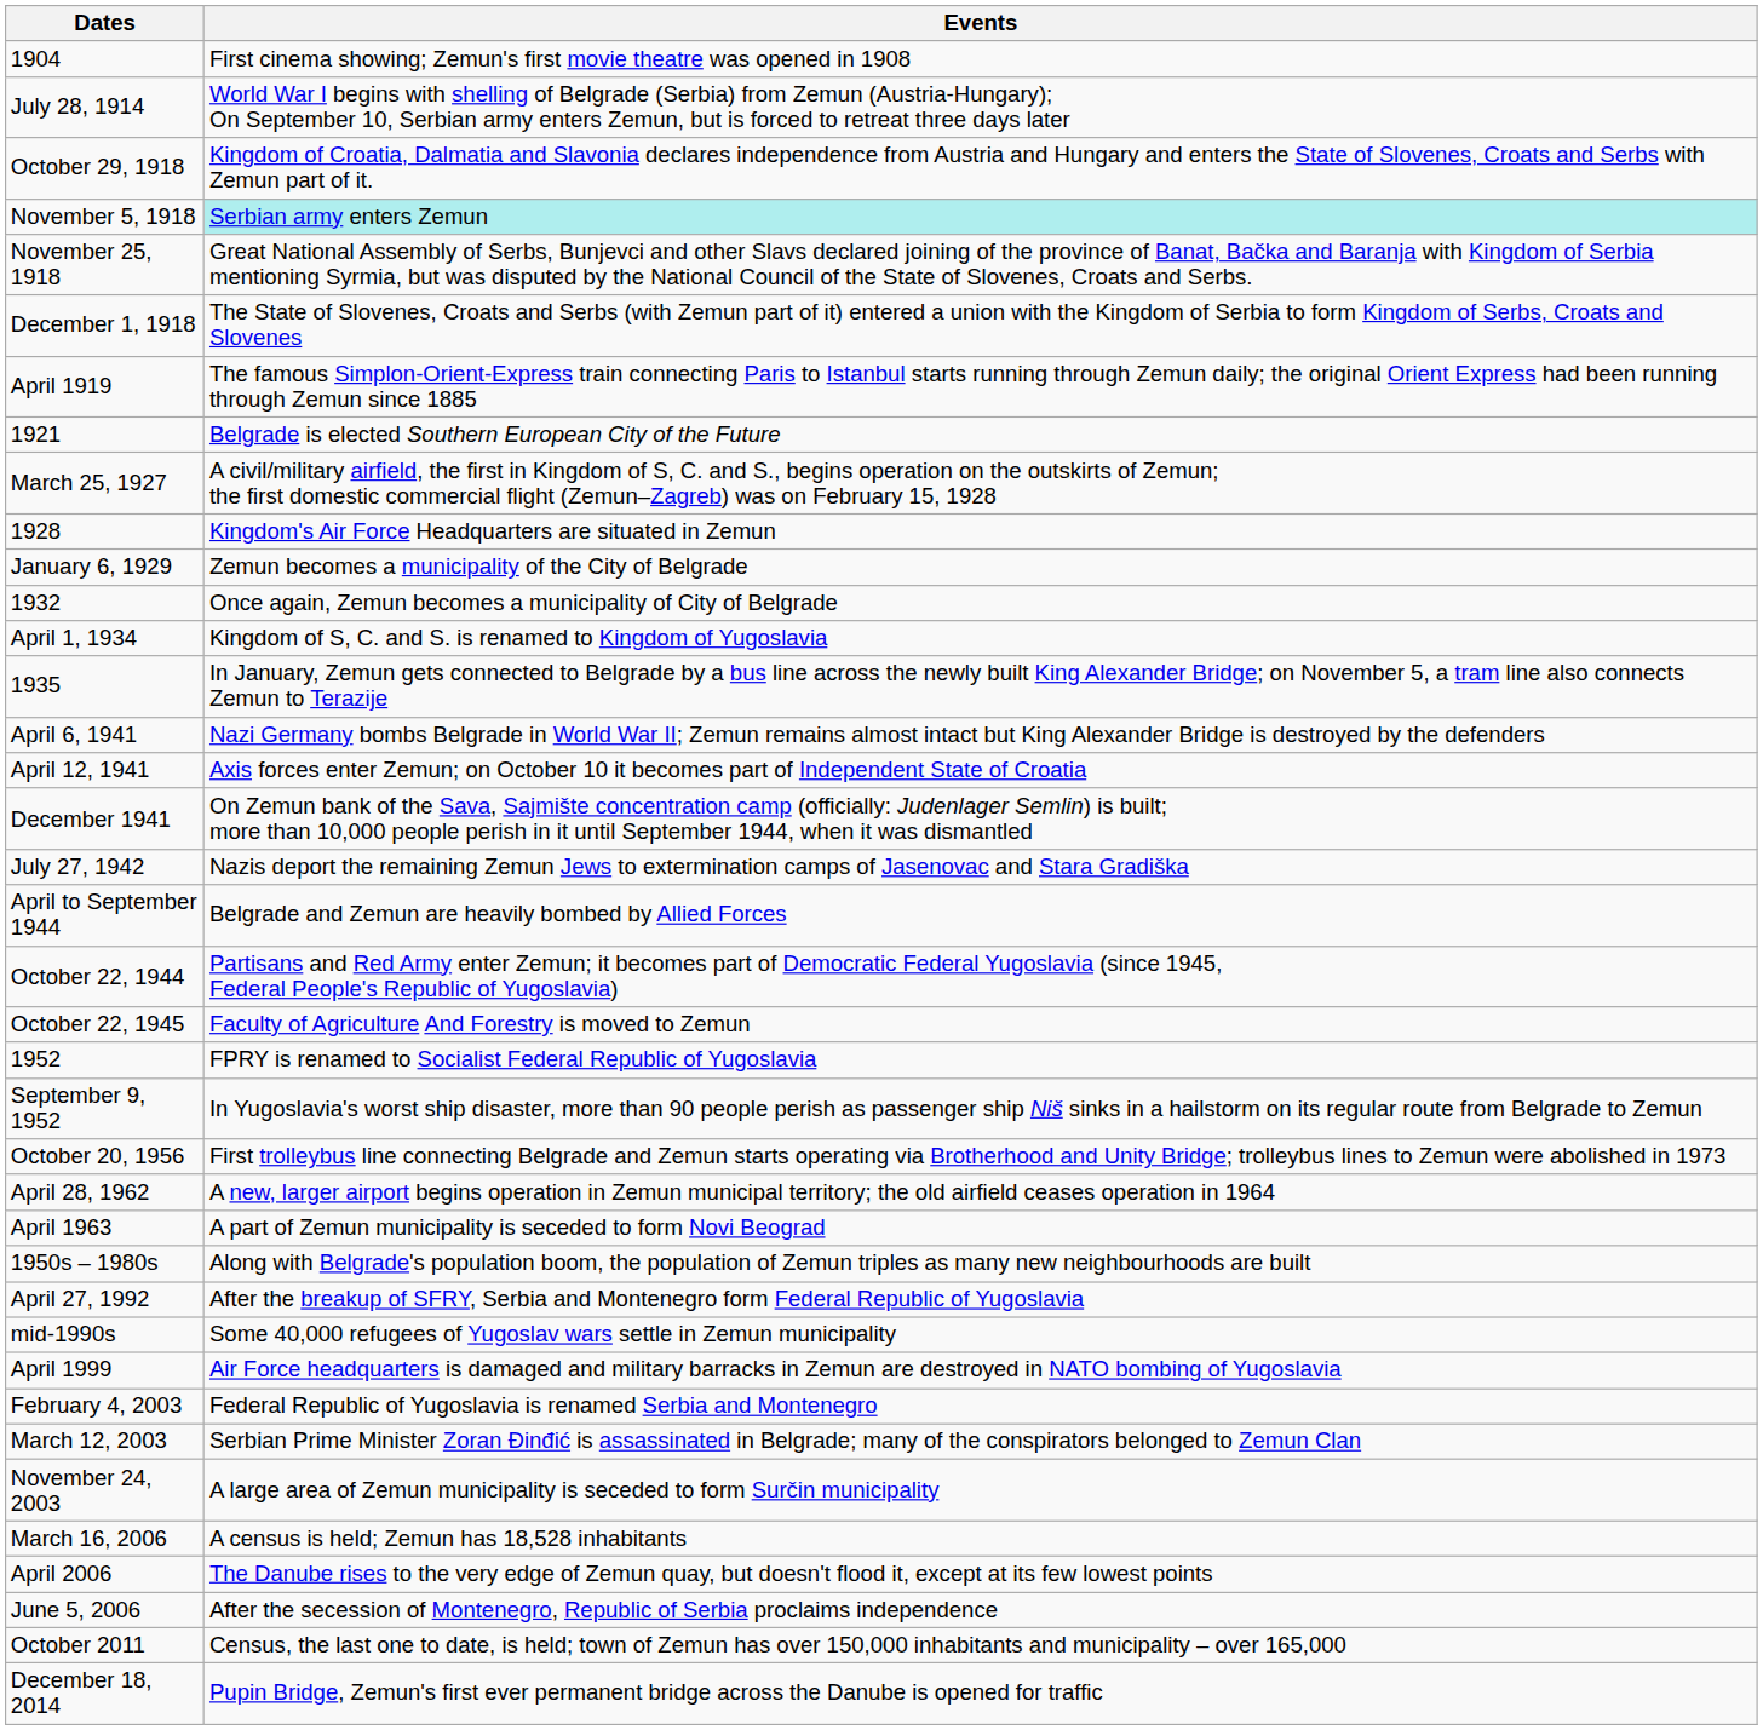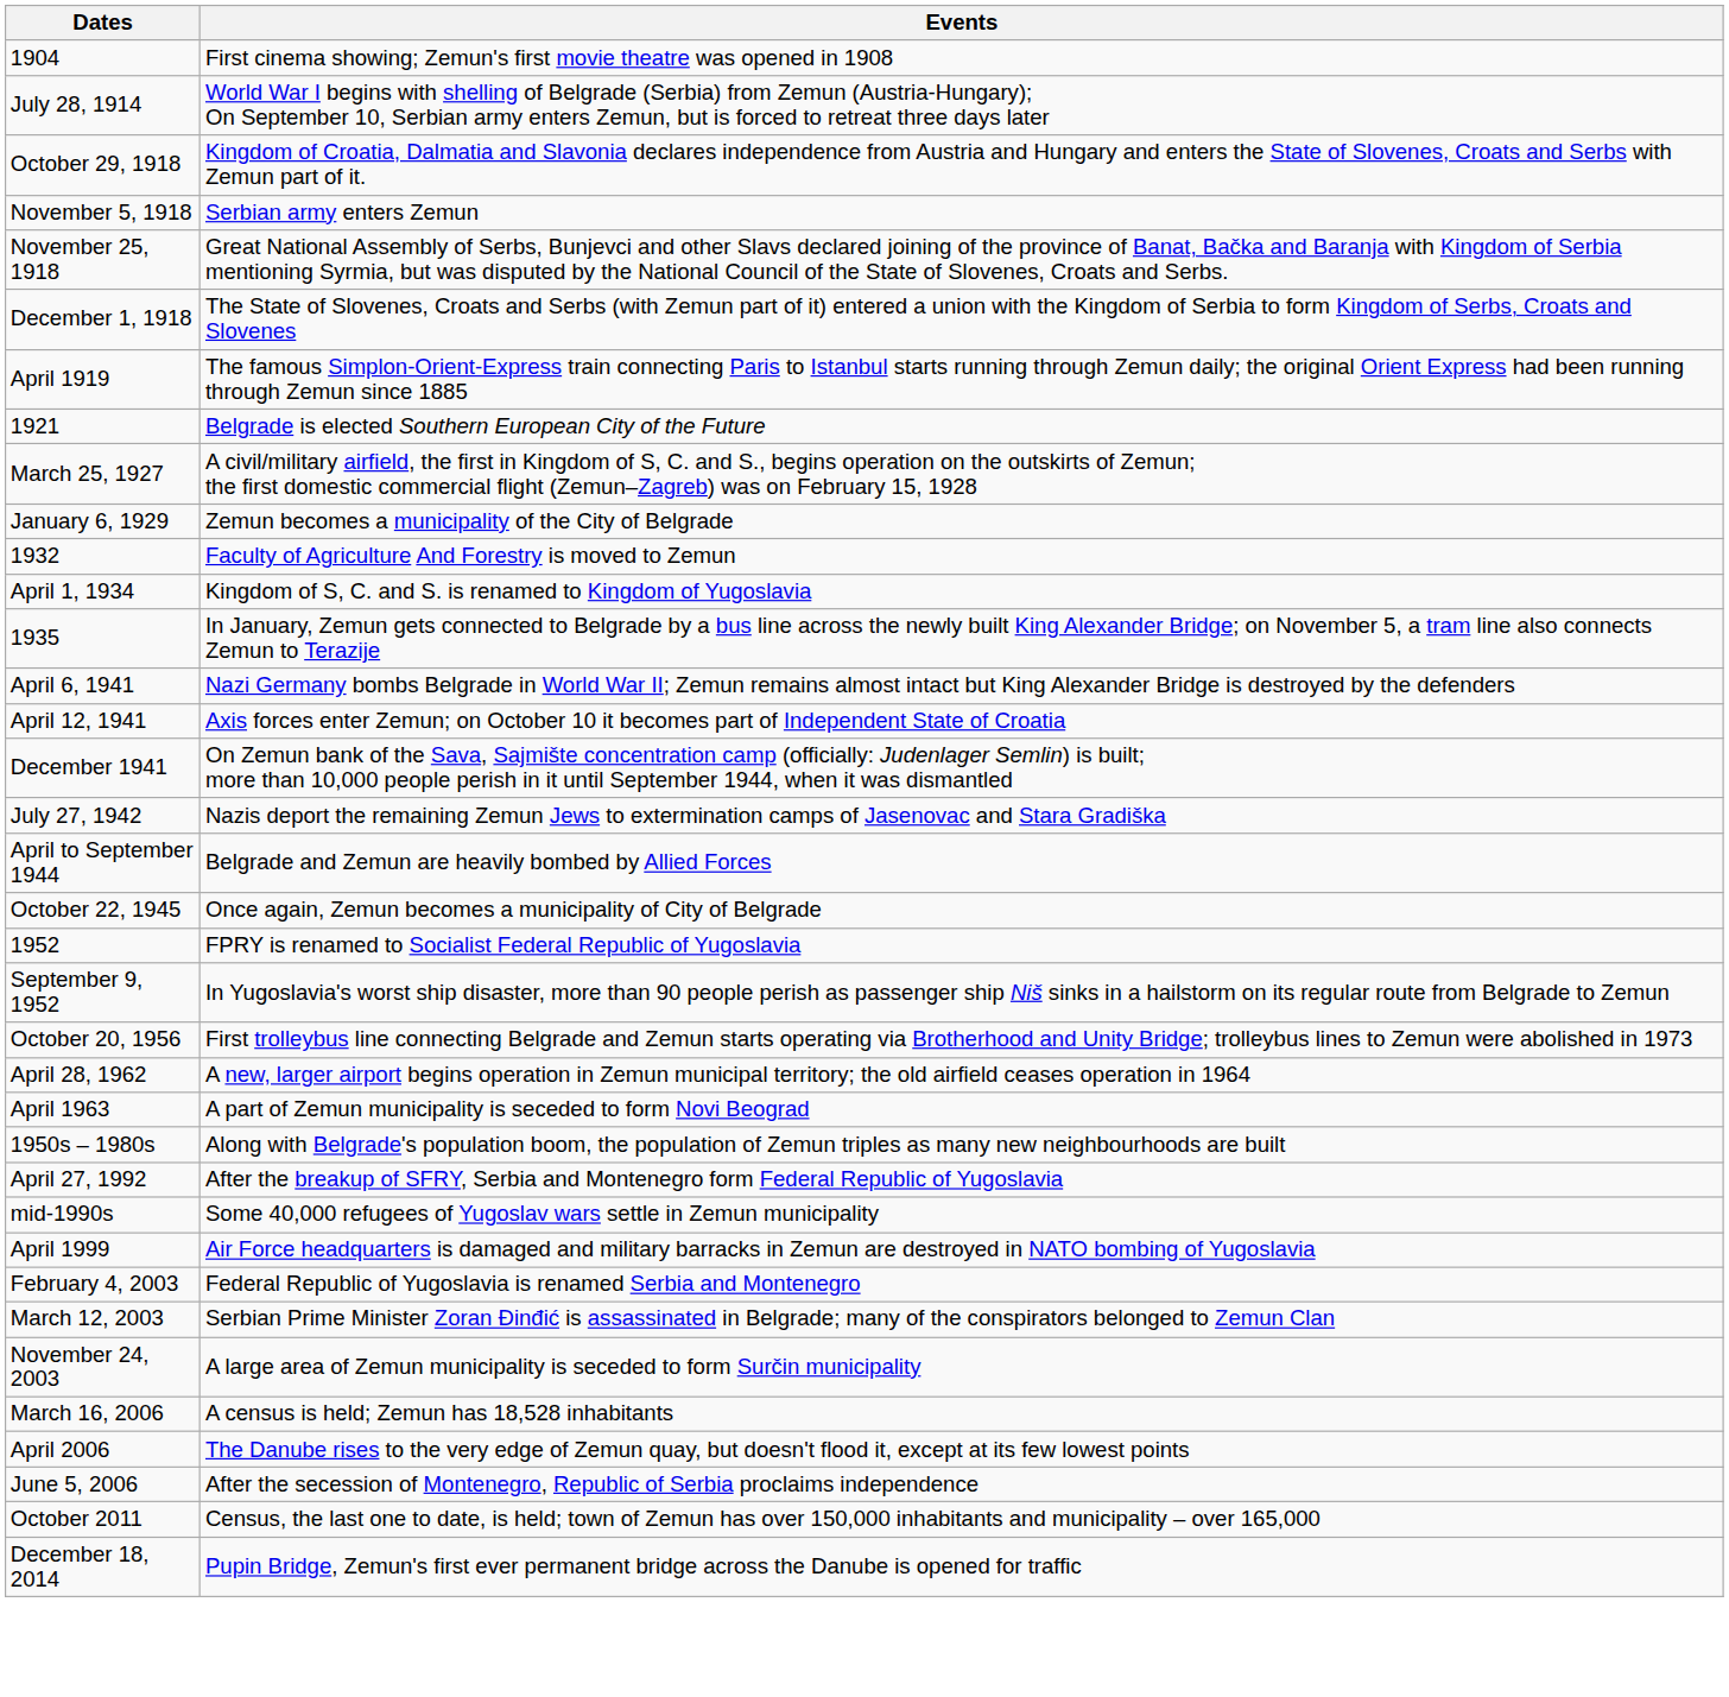November 5, 1918 | Events: paleturquoise background -> no background
- row: 1928 | Kingdom's Air Force Headquarters are situated in Zemun
1932 | Events: Once again, Zemun becomes a municipality of City of Belgrade -> Faculty of Agriculture And Forestry is moved to Zemun
- row: October 22, 1944 | Partisans and Red Army enter Zemun; it becomes part of Democratic Federal Yugoslavia (since 1945, Federal People's Republic of Yugoslavia)
October 22, 1945 | Events: Faculty of Agriculture And Forestry is moved to Zemun -> Once again, Zemun becomes a municipality of City of Belgrade
